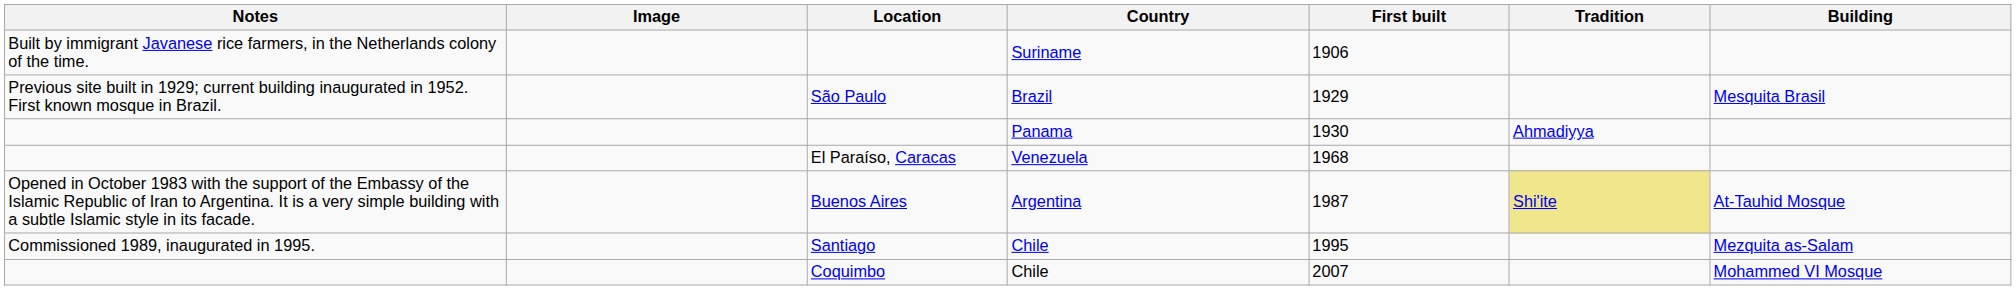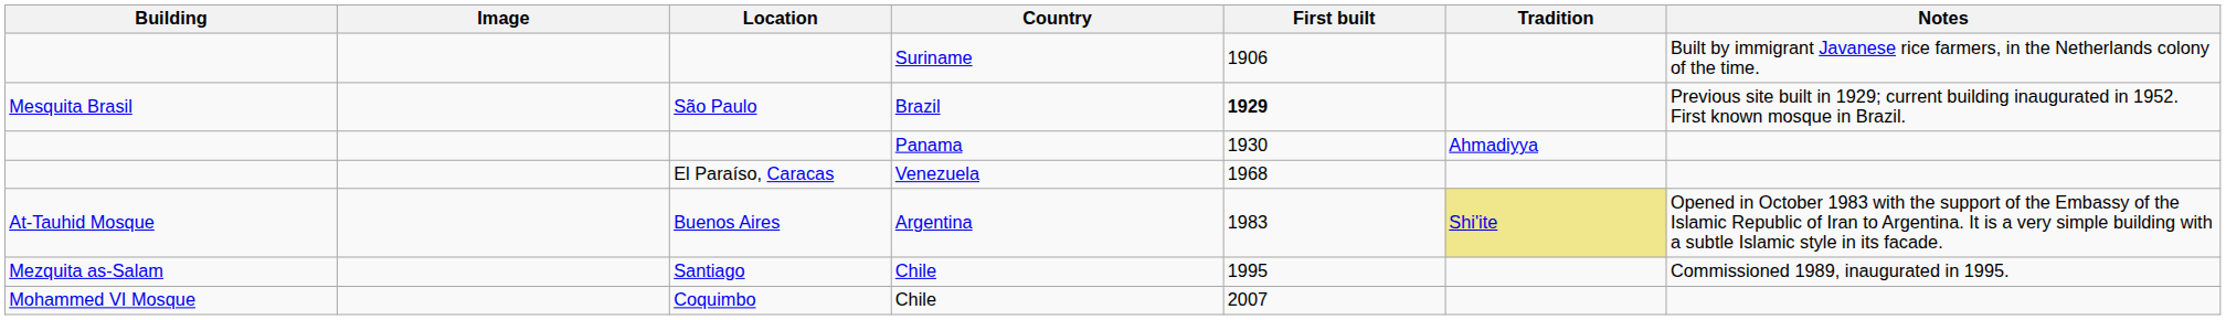columns swapped: Building <-> Notes
São Paulo | First built: normal -> bold
Buenos Aires | First built: 1987 -> 1983
